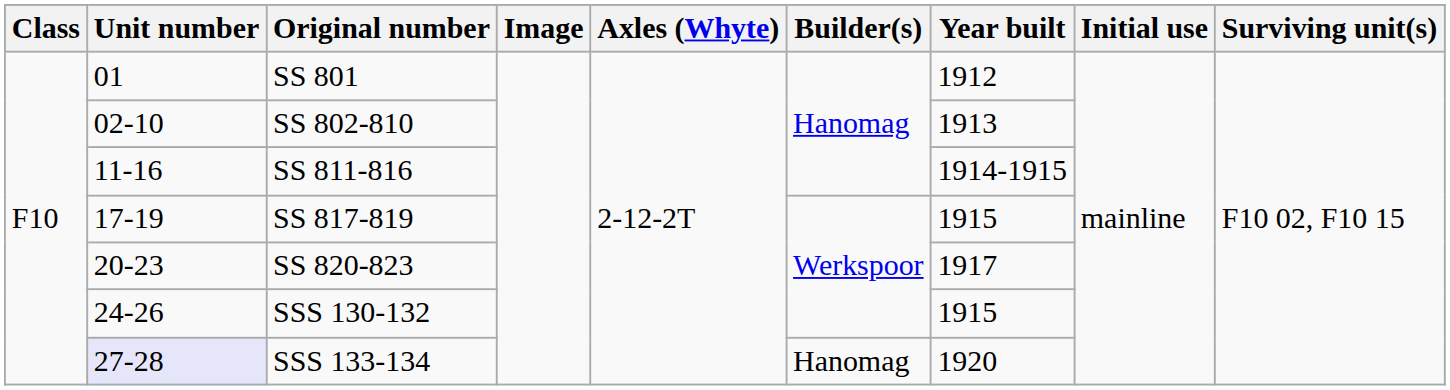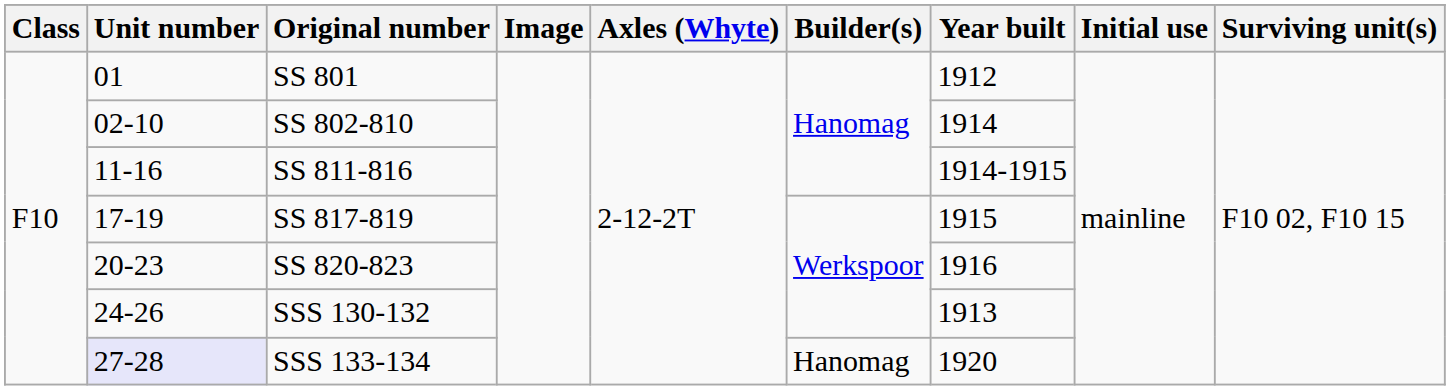SS 802-810 | Year built: 1913 -> 1914
SS 820-823 | Year built: 1917 -> 1916
SSS 130-132 | Year built: 1915 -> 1913
